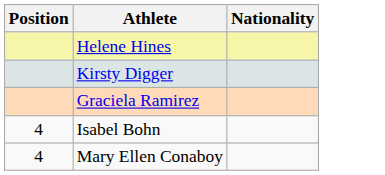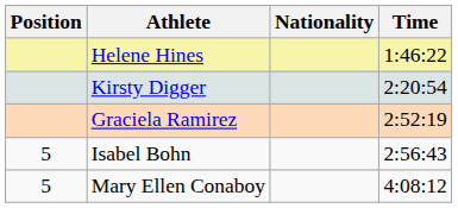+ column: Time | 1:46:22 | 2:20:54 | 2:52:19 | 2:56:43 | 4:08:12
Isabel Bohn | Position: 4 -> 5
Mary Ellen Conaboy | Position: 4 -> 5
